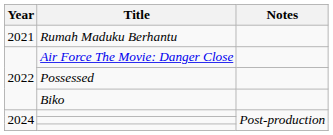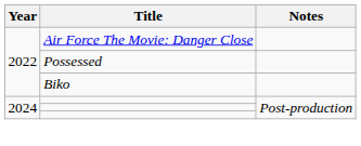- row: 2021 | Rumah Maduku Berhantu
